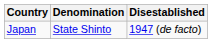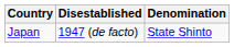columns swapped: Denomination <-> Disestablished
